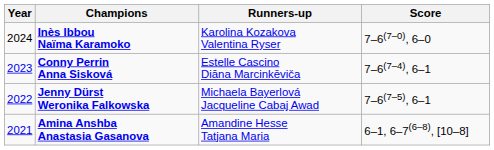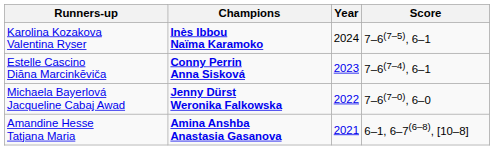columns swapped: Year <-> Runners-up
Inès Ibbou Naïma Karamoko | Score: 7–6(7–0), 6–0 -> 7–6(7–5), 6–1
Jenny Dürst Weronika Falkowska | Score: 7–6(7–5), 6–1 -> 7–6(7–0), 6–0
